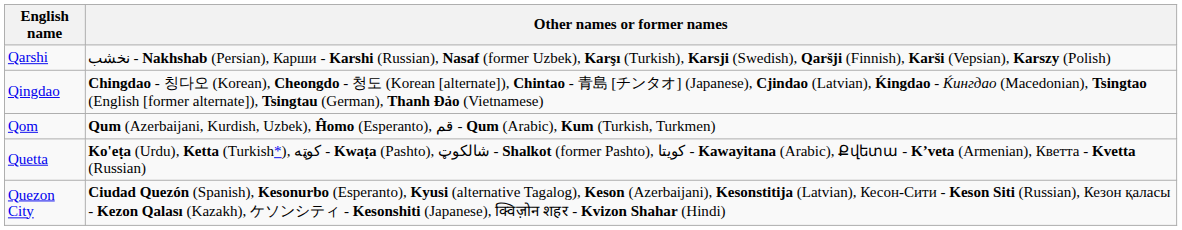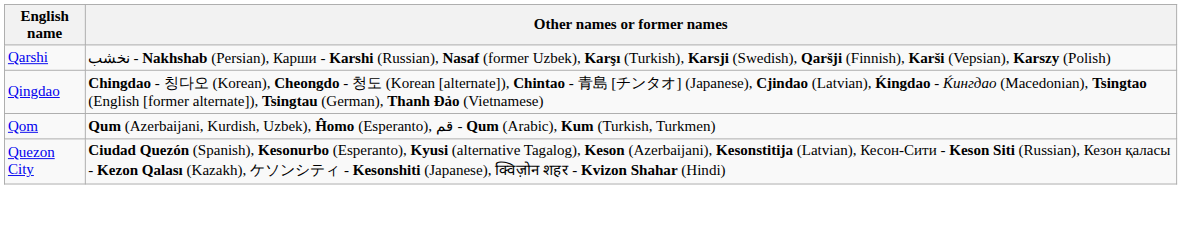- row: Quetta | Ko'eṭa (Urdu), Ketta (Turkish*), کوټه - Kwaṭa (Pashto), شالکوټ - Shalkot (former Pashto), كويتا - Kawayitana (Arabic), Քվետա - K’veta (Armenian), Кветта - Kvetta (Russian)
